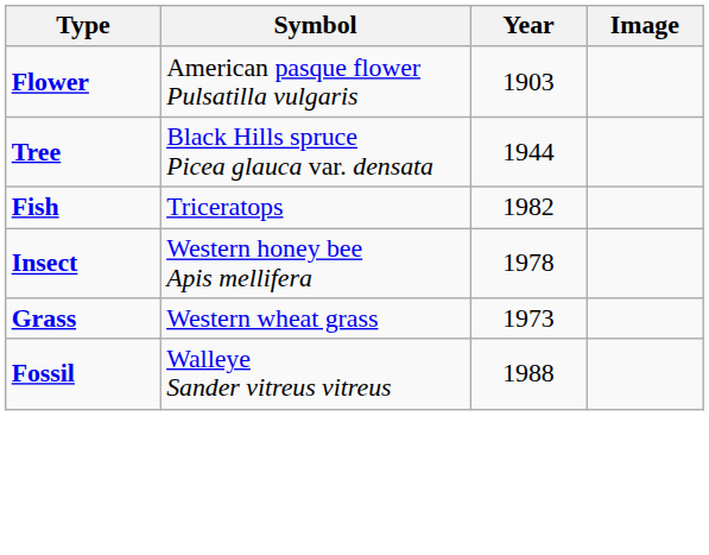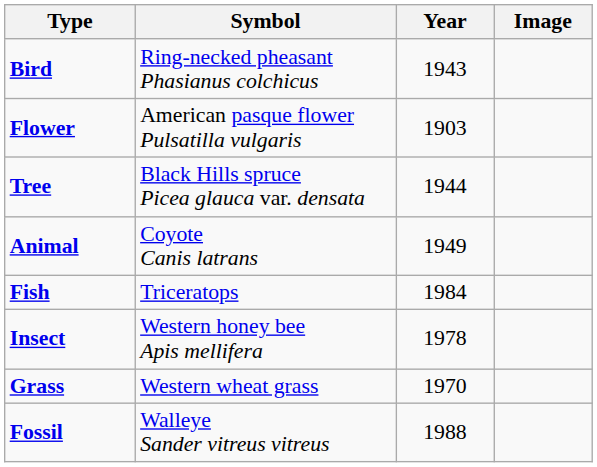+ row: Bird | Ring-necked pheasant Phasianus colchicus | 1943
+ row: Animal | Coyote Canis latrans | 1949
Fish | Year: 1982 -> 1984
Grass | Year: 1973 -> 1970
